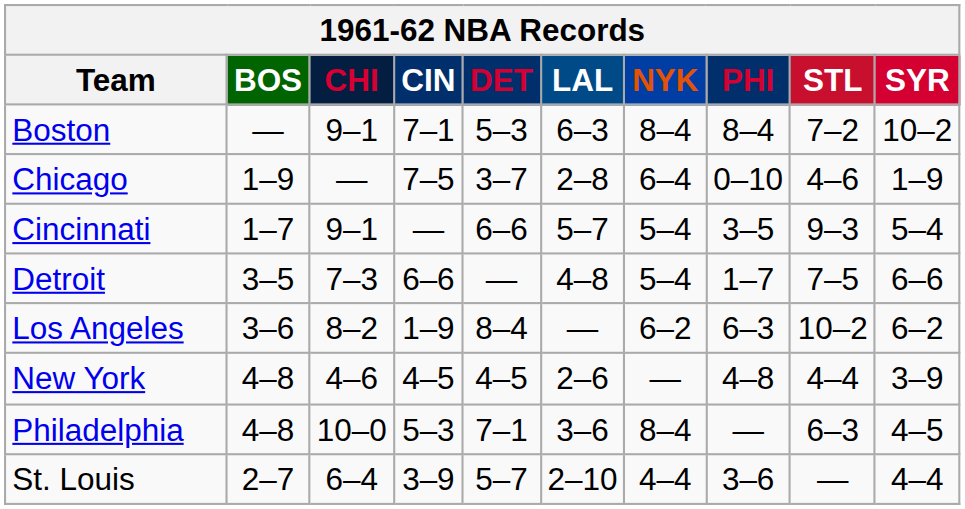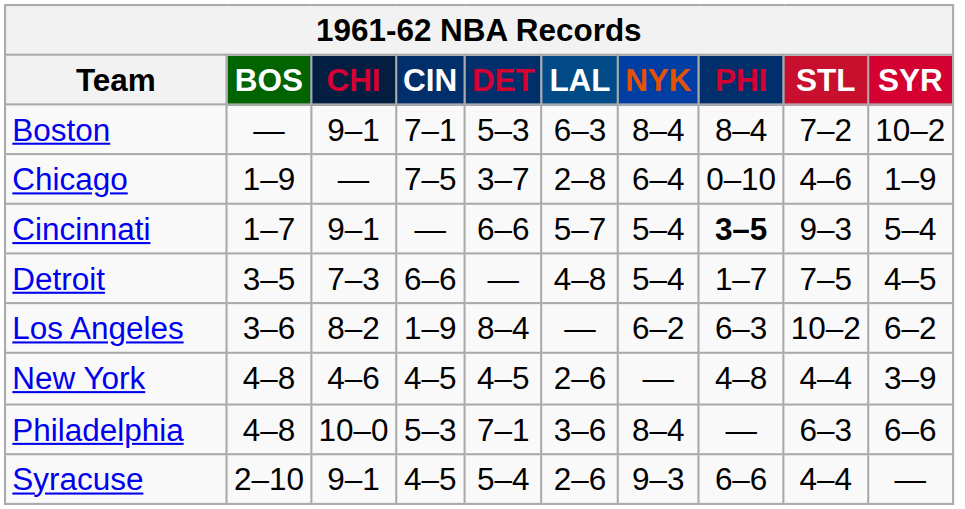Cincinnati | PHI: normal -> bold
Detroit | SYR: 6–6 -> 4–5
Philadelphia | SYR: 4–5 -> 6–6
- row: St. Louis | 2–7 | 6–4 | 3–9 | 5–7 | 2–10 | 4–4 | 3–6 | — | 4–4
+ row: Syracuse | 2–10 | 9–1 | 4–5 | 5–4 | 2–6 | 9–3 | 6–6 | 4–4 | —
